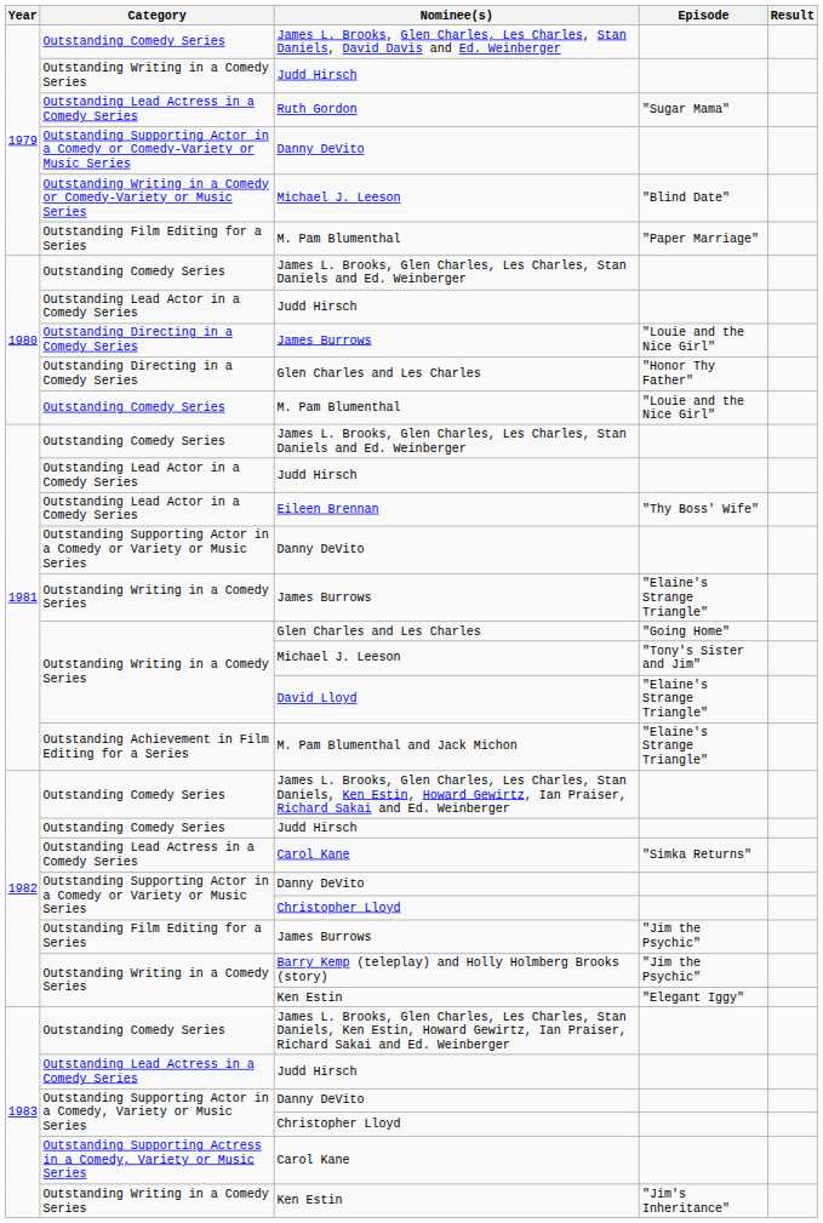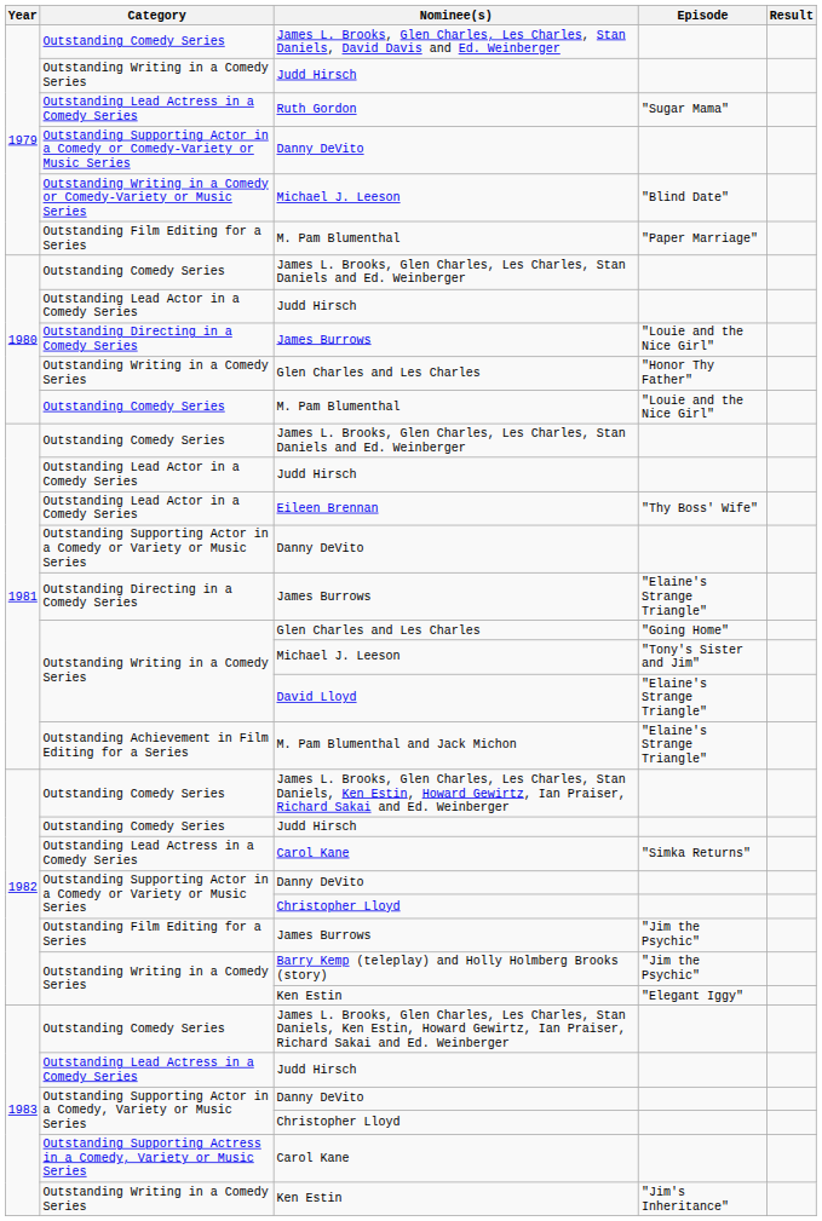1980 / Glen Charles and Les Charles | Category: Outstanding Directing in a Comedy Series -> Outstanding Writing in a Comedy Series
1981 / James Burrows | Category: Outstanding Writing in a Comedy Series -> Outstanding Directing in a Comedy Series
